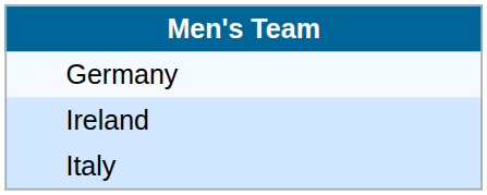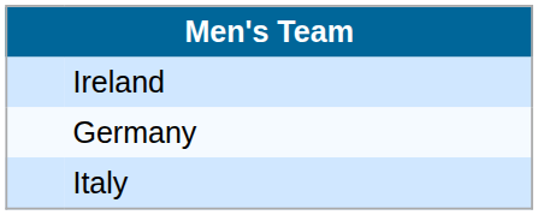rows swapped: Ireland <-> Germany
